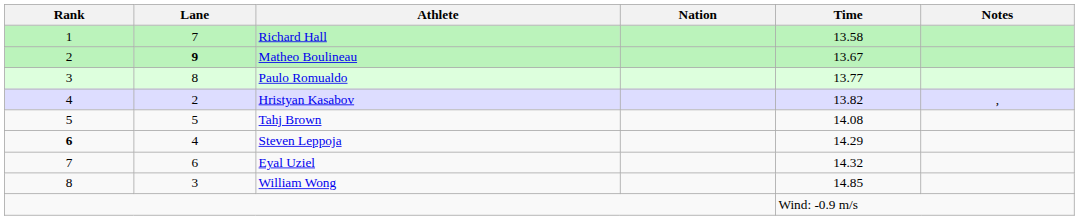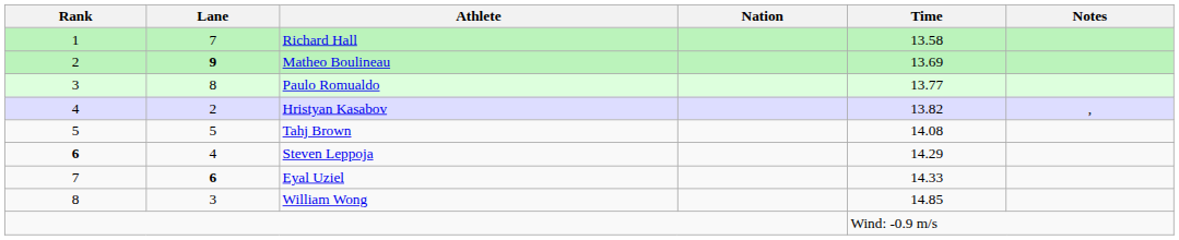Matheo Boulineau | Time: 13.67 -> 13.69
Eyal Uziel | Lane: normal -> bold
Eyal Uziel | Time: 14.32 -> 14.33
